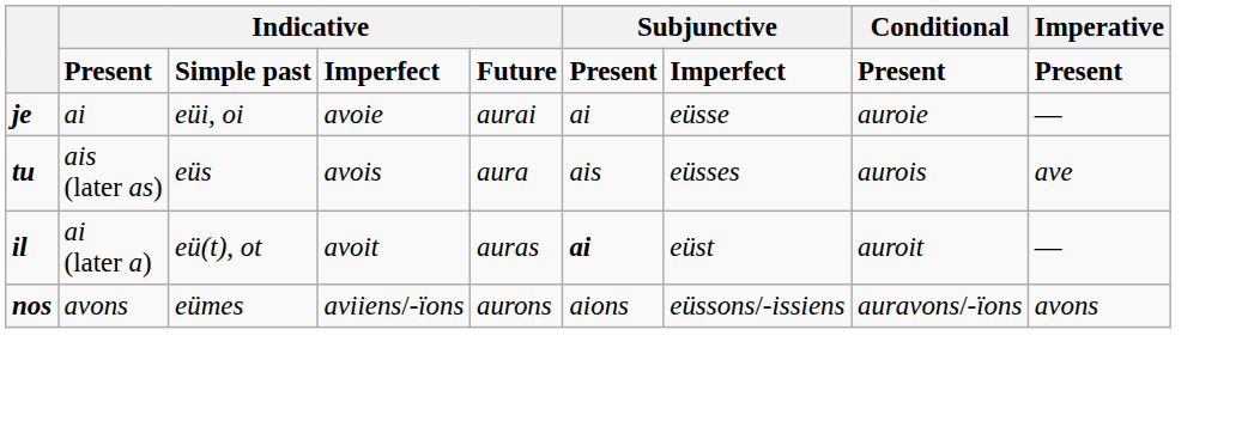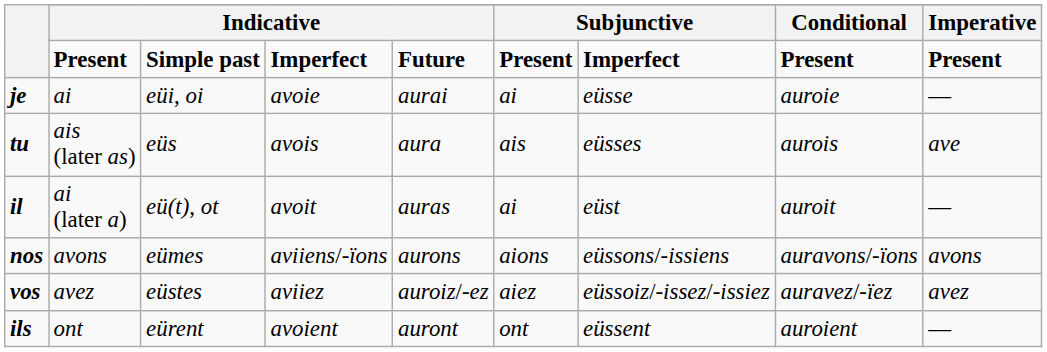il | column 6: bold -> normal
+ row: vos | avez | eüstes | aviiez | auroiz/-ez | aiez | eüssoiz/-issez/-issiez | auravez/-ïez | avez
+ row: ils | ont | eürent | avoient | auront | ont | eüssent | auroient | —
